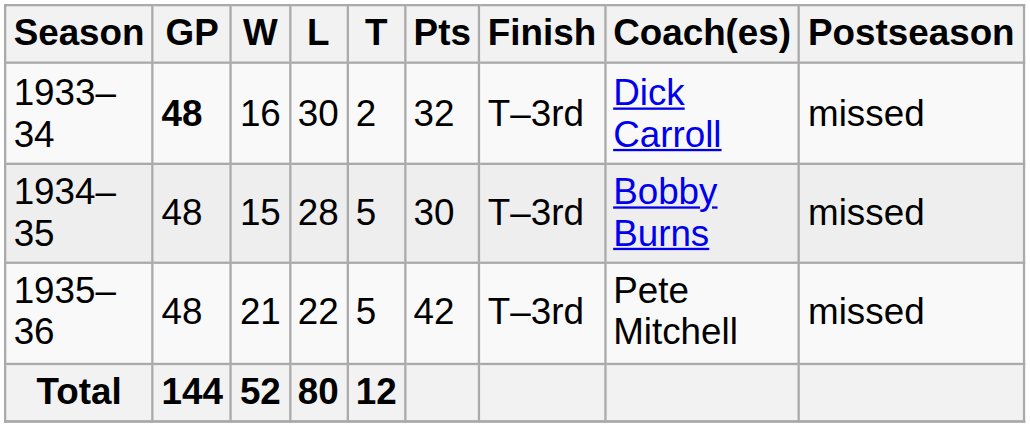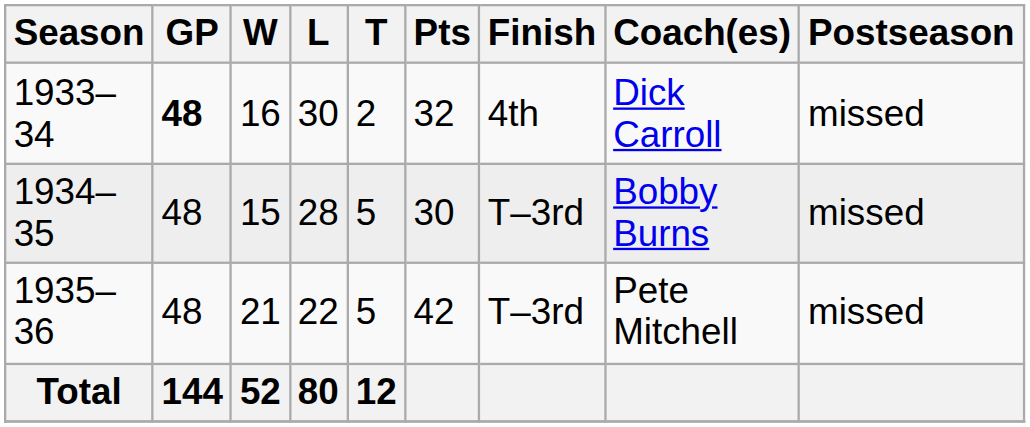1933–34 | Finish: T–3rd -> 4th
